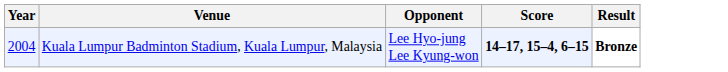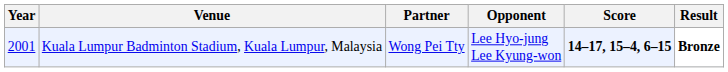+ column: Partner | Wong Pei Tty
Kuala Lumpur Badminton Stadium, Kuala Lumpur, Malaysia | Year: 2004 -> 2001
